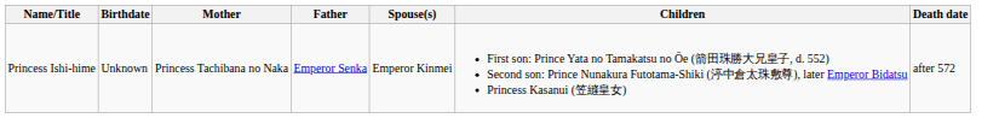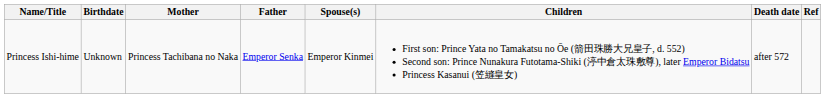+ column: Ref
